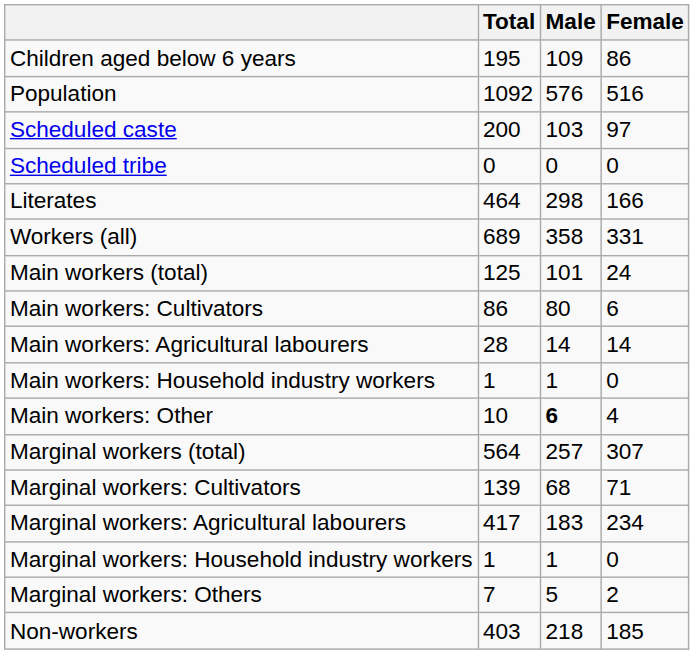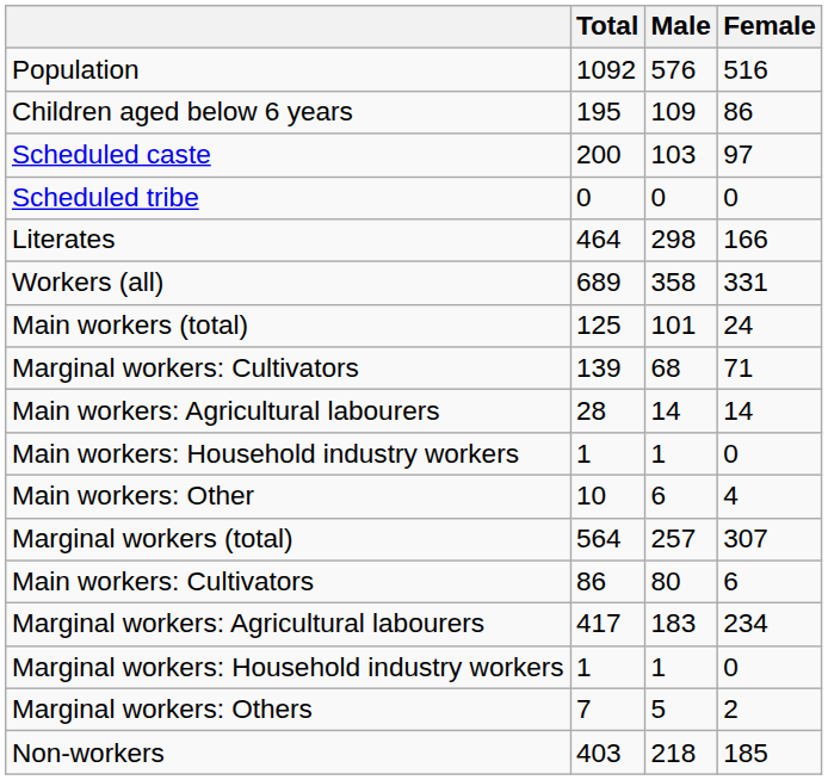rows swapped: Population <-> Children aged below 6 years
rows swapped: Main workers: Cultivators <-> Marginal workers: Cultivators
Main workers: Other | Male: bold -> normal
